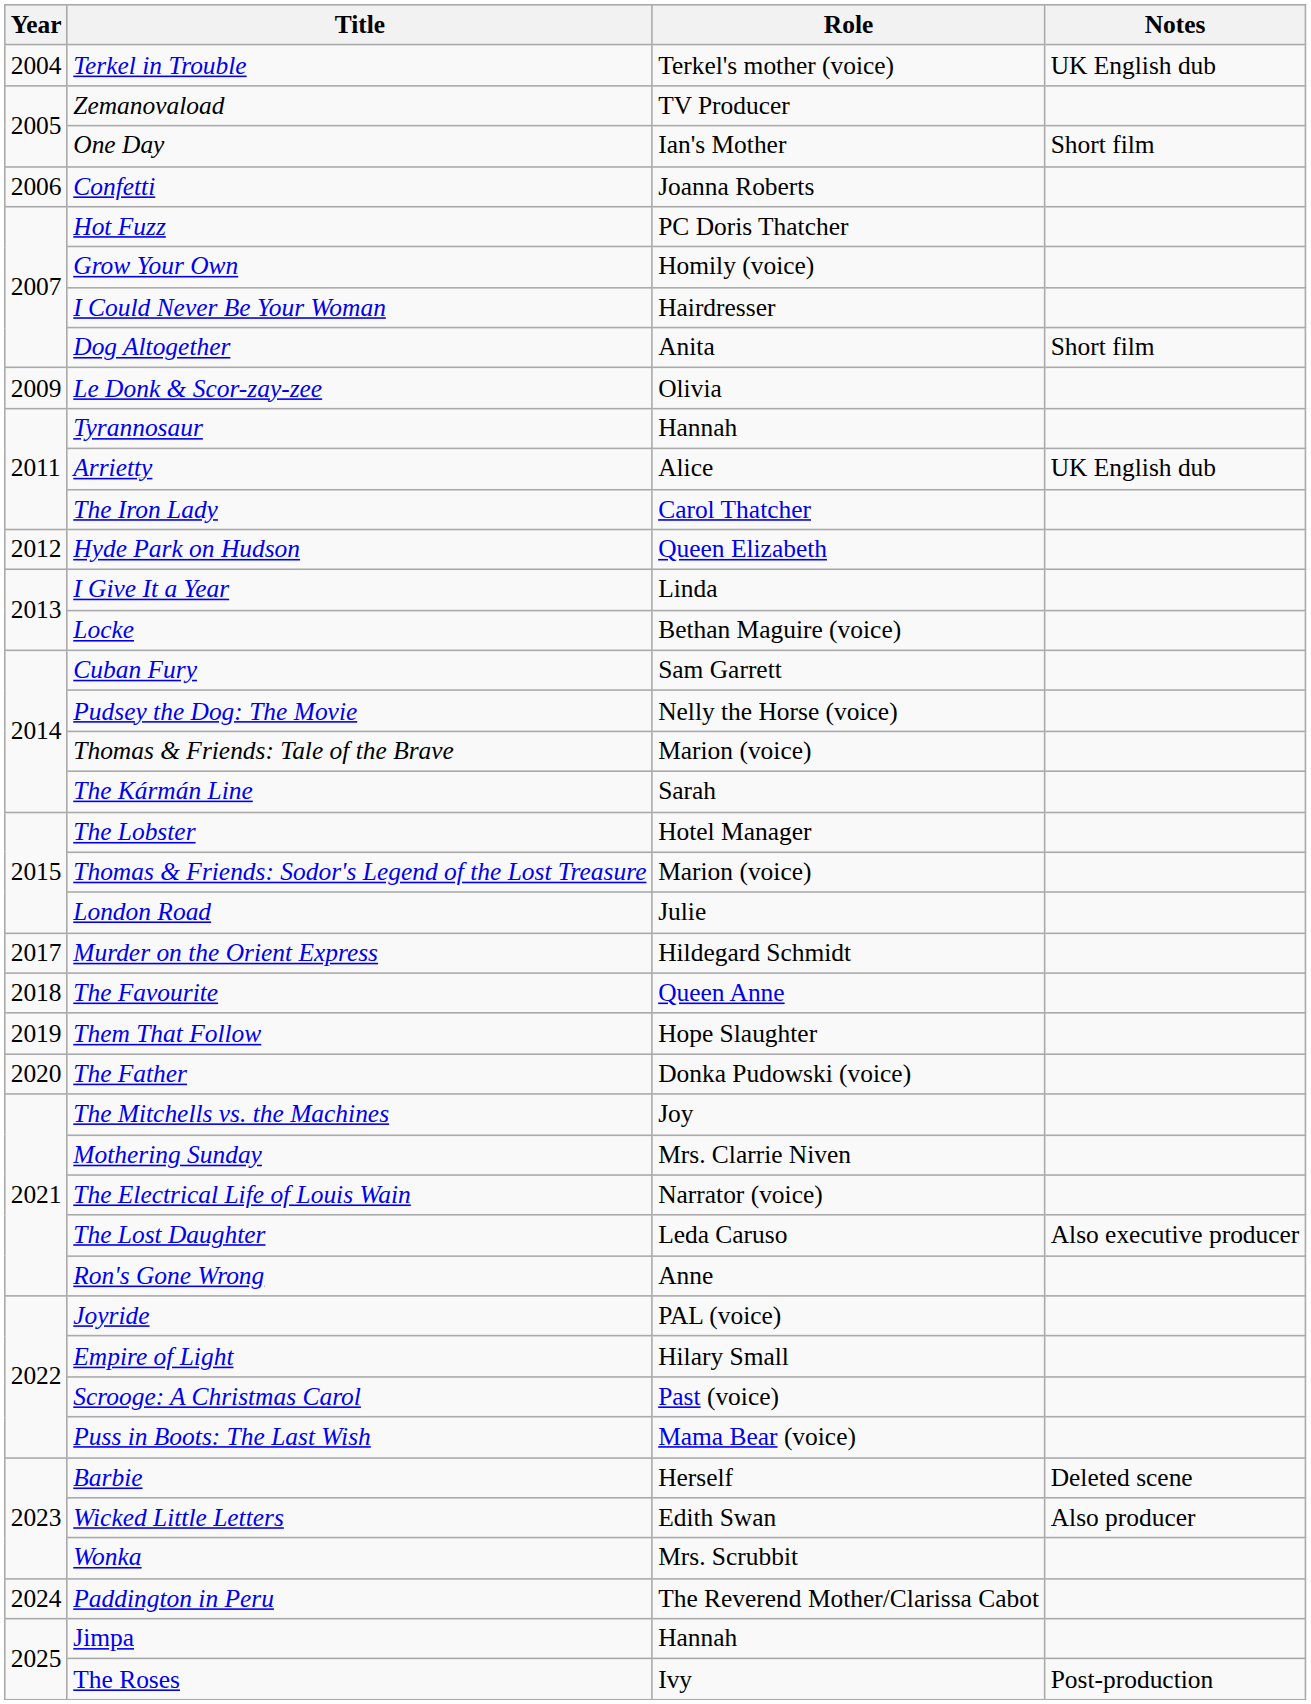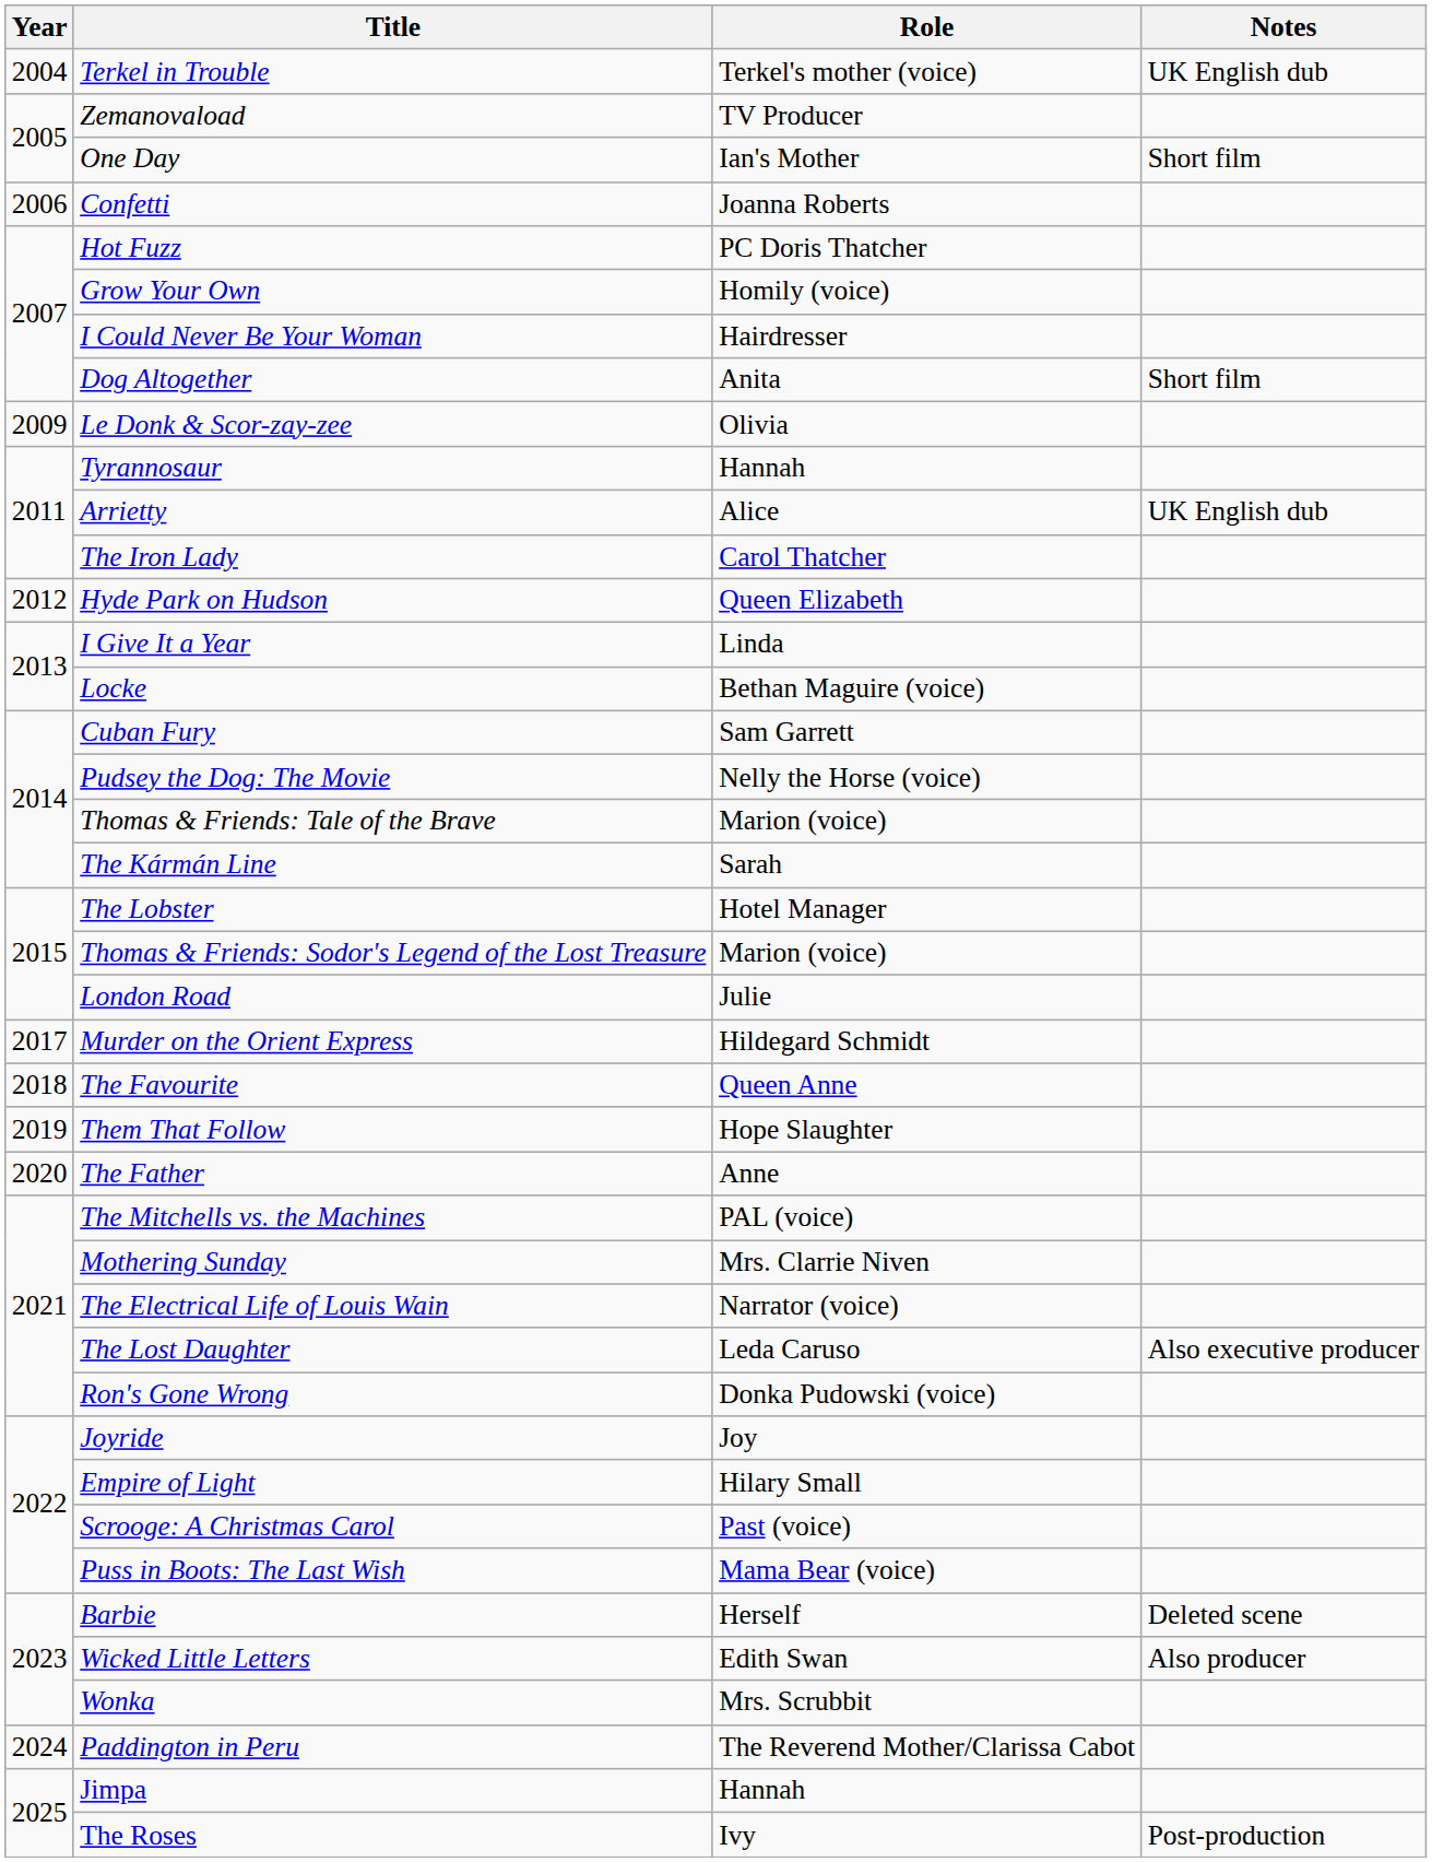The Father | Role: Donka Pudowski (voice) -> Anne
The Mitchells vs. the Machines | Role: Joy -> PAL (voice)
Ron's Gone Wrong | Role: Anne -> Donka Pudowski (voice)
Joyride | Role: PAL (voice) -> Joy
